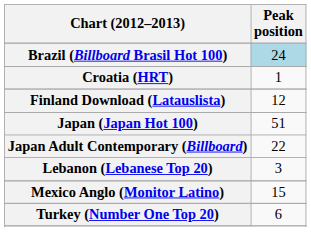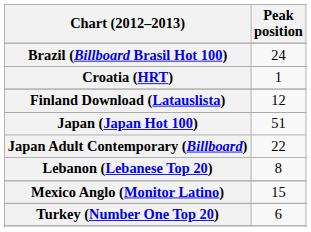Brazil (Billboard Brasil Hot 100) | Peak position: lightblue background -> no background
Lebanon (Lebanese Top 20) | Peak position: 3 -> 8
